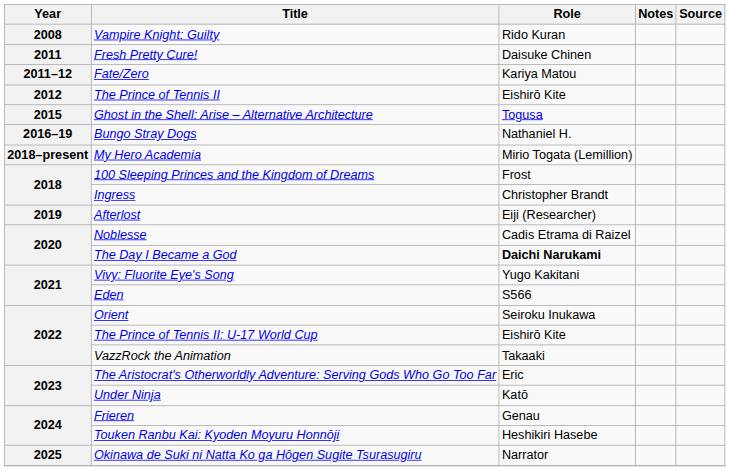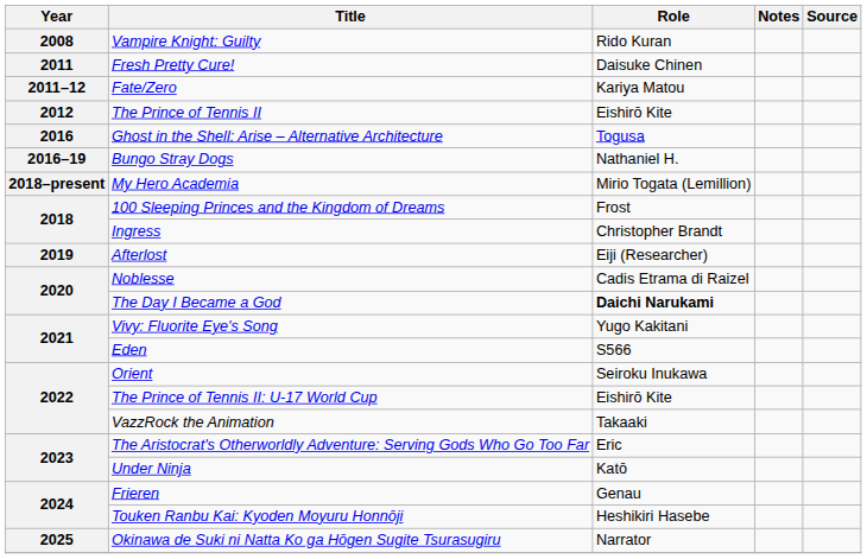Ghost in the Shell: Arise – Alternative Architecture | Year: 2015 -> 2016
